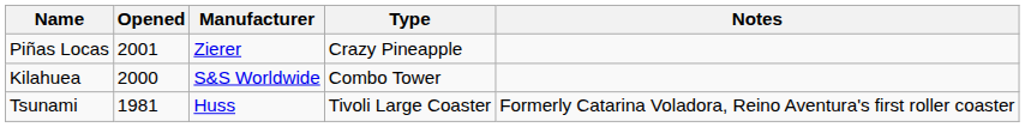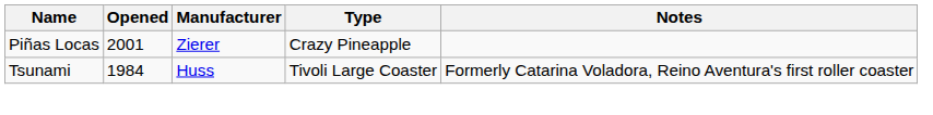- row: Kilahuea | 2000 | S&S Worldwide | Combo Tower
Tsunami | Opened: 1981 -> 1984
